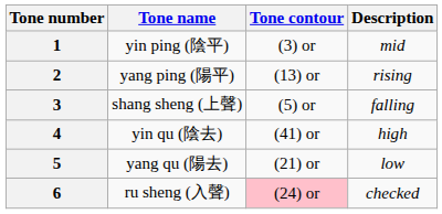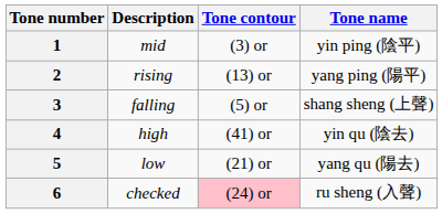columns swapped: Tone name <-> Description
